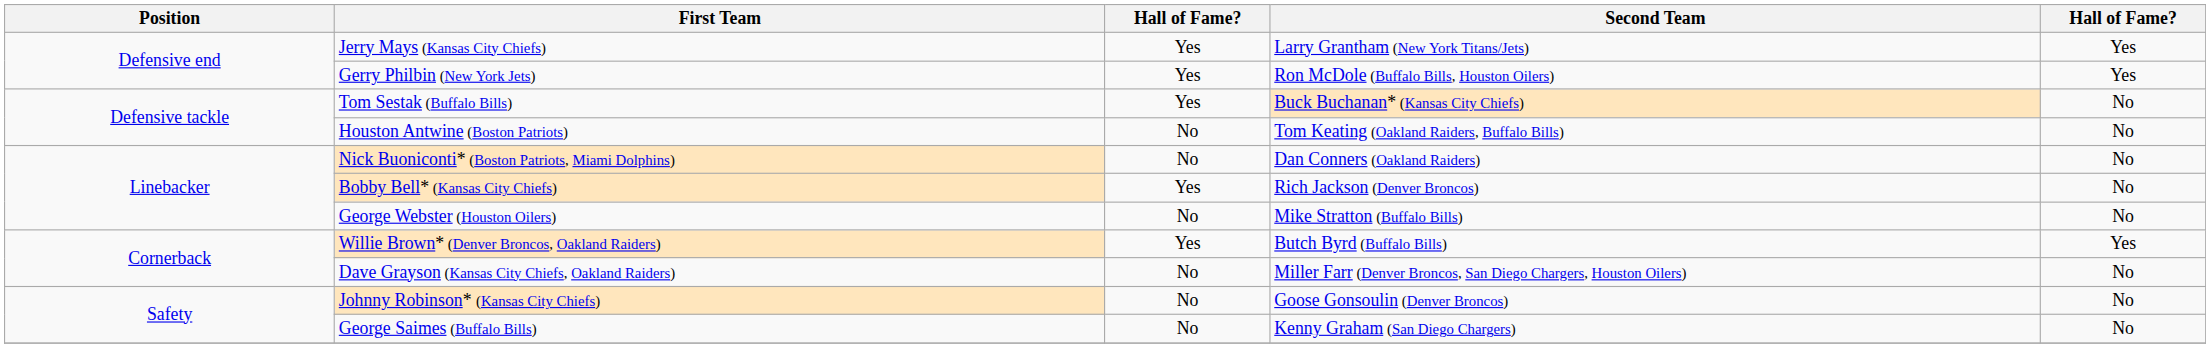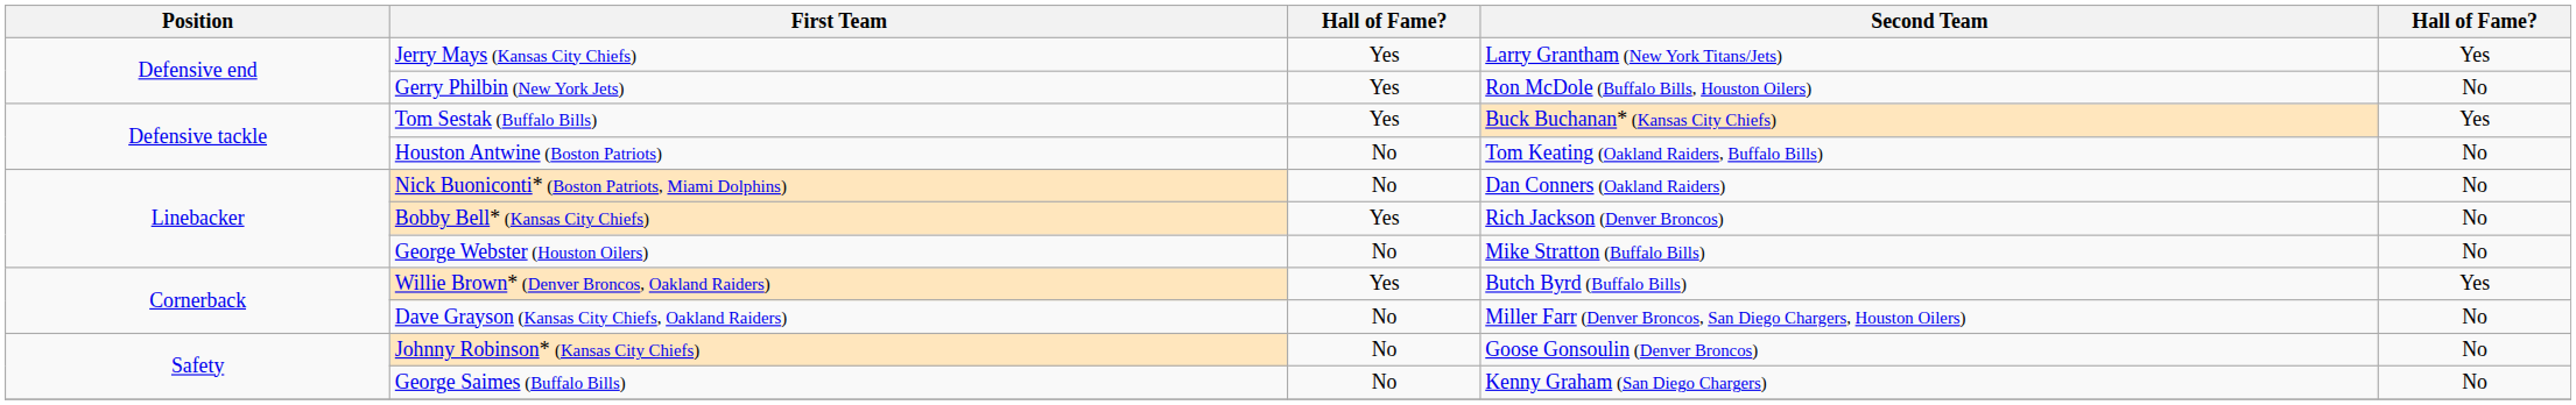Gerry Philbin (New York Jets) | column 5: Yes -> No
Tom Sestak (Buffalo Bills) | column 5: No -> Yes
